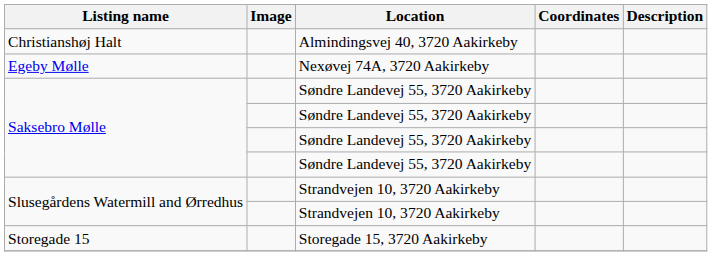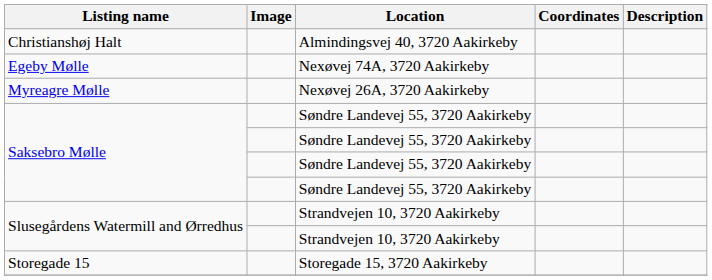+ row: Myreagre Mølle | Nexøvej 26A, 3720 Aakirkeby
